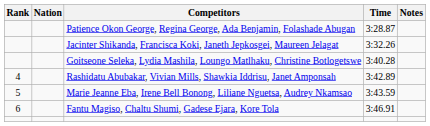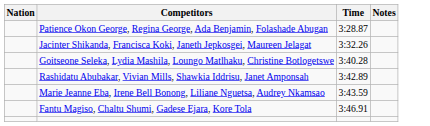- column: Rank | 4 | 5 | 6
